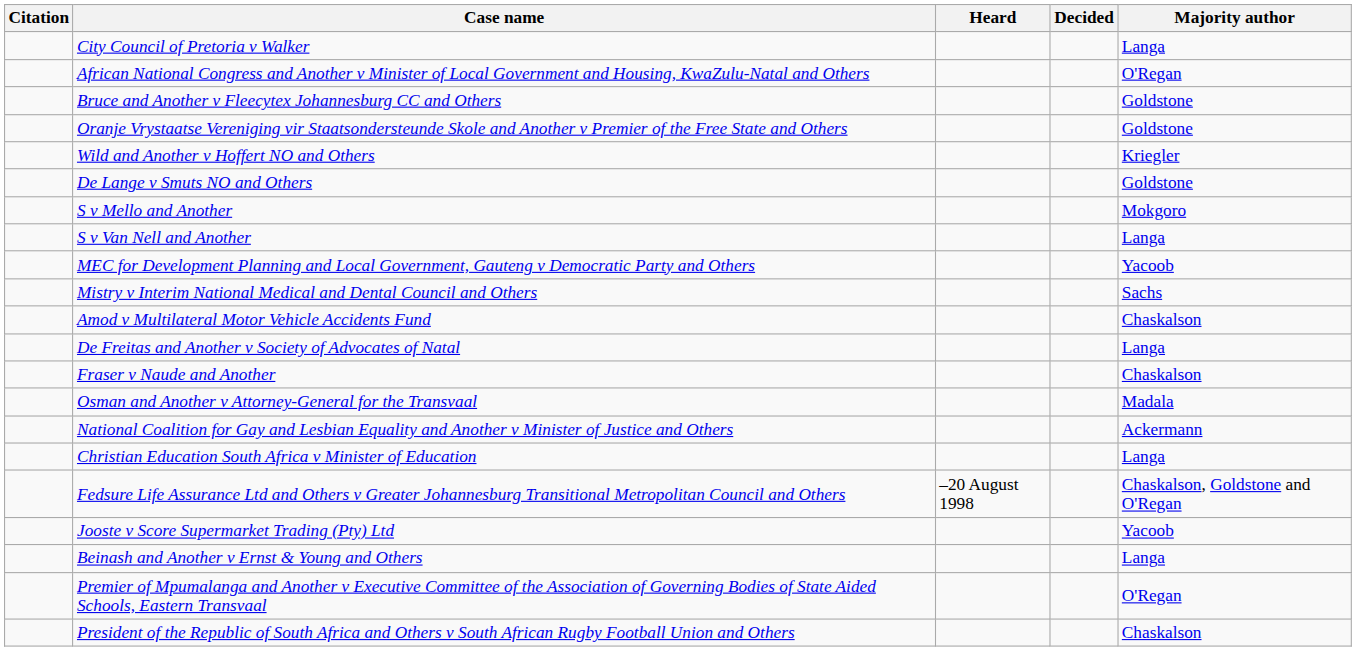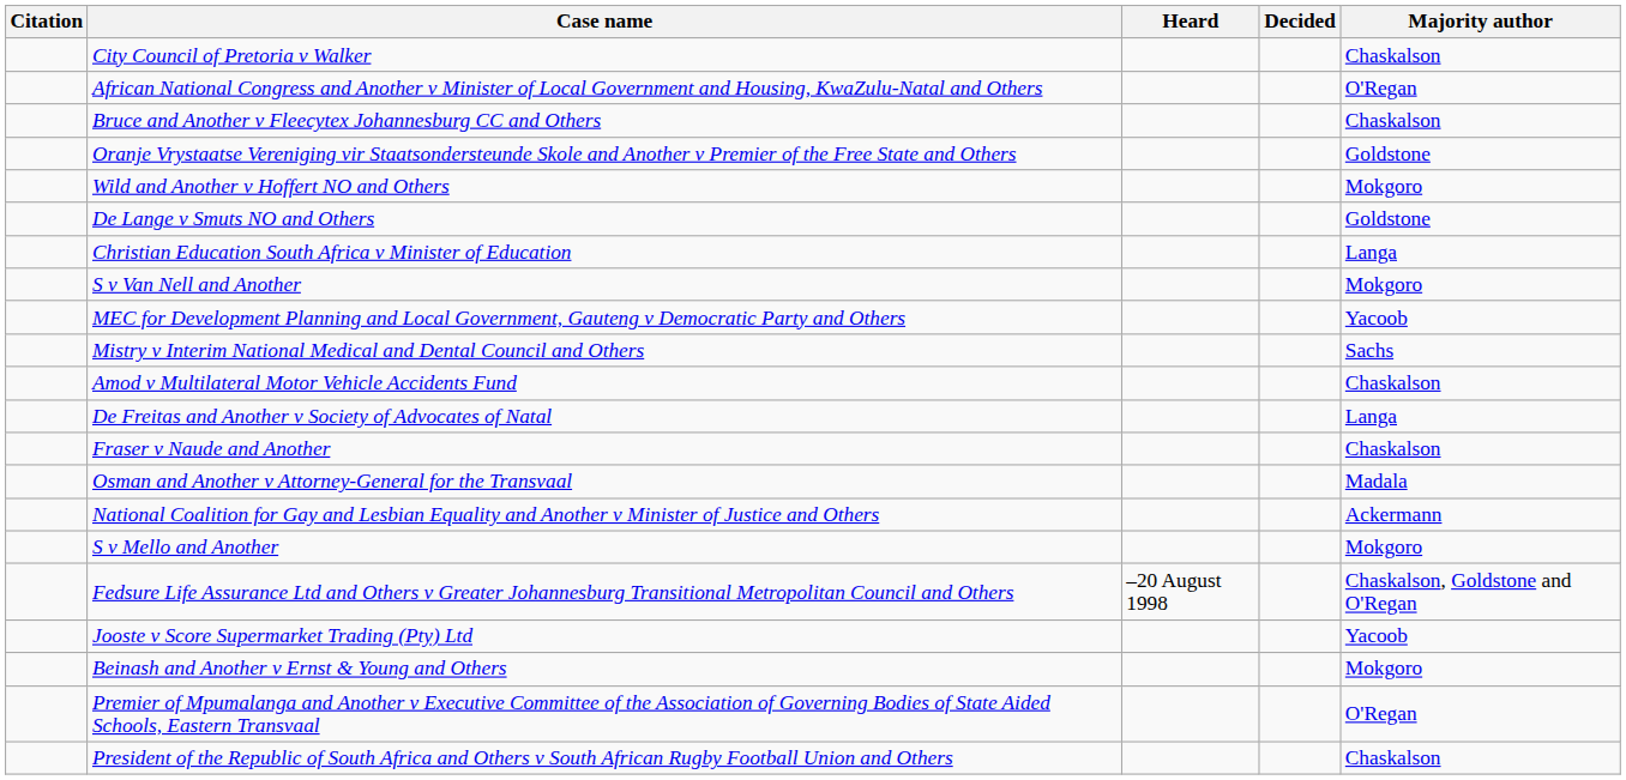City Council of Pretoria v Walker | Majority author: Langa -> Chaskalson
Bruce and Another v Fleecytex Johannesburg CC and Others | Majority author: Goldstone -> Chaskalson
Wild and Another v Hoffert NO and Others | Majority author: Kriegler -> Mokgoro
rows swapped: S v Mello and Another <-> Christian Education South Africa v Minister of Education
S v Van Nell and Another | Majority author: Langa -> Mokgoro
Beinash and Another v Ernst & Young and Others | Majority author: Langa -> Mokgoro
